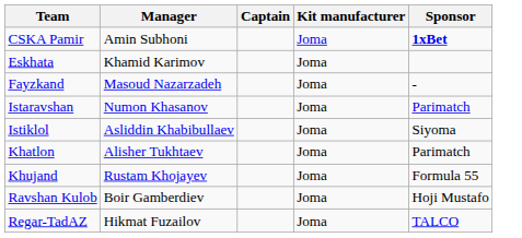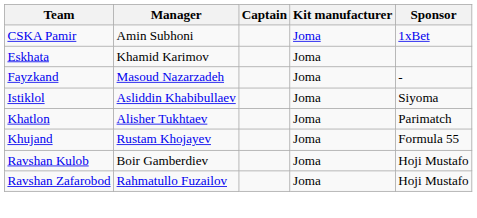CSKA Pamir | Sponsor: bold -> normal
- row: Istaravshan | Numon Khasanov | Joma | Parimatch
+ row: Ravshan Zafarobod | Rahmatullo Fuzailov | Joma | Hoji Mustafo
- row: Regar-TadAZ | Hikmat Fuzailov | Joma | TALCO
